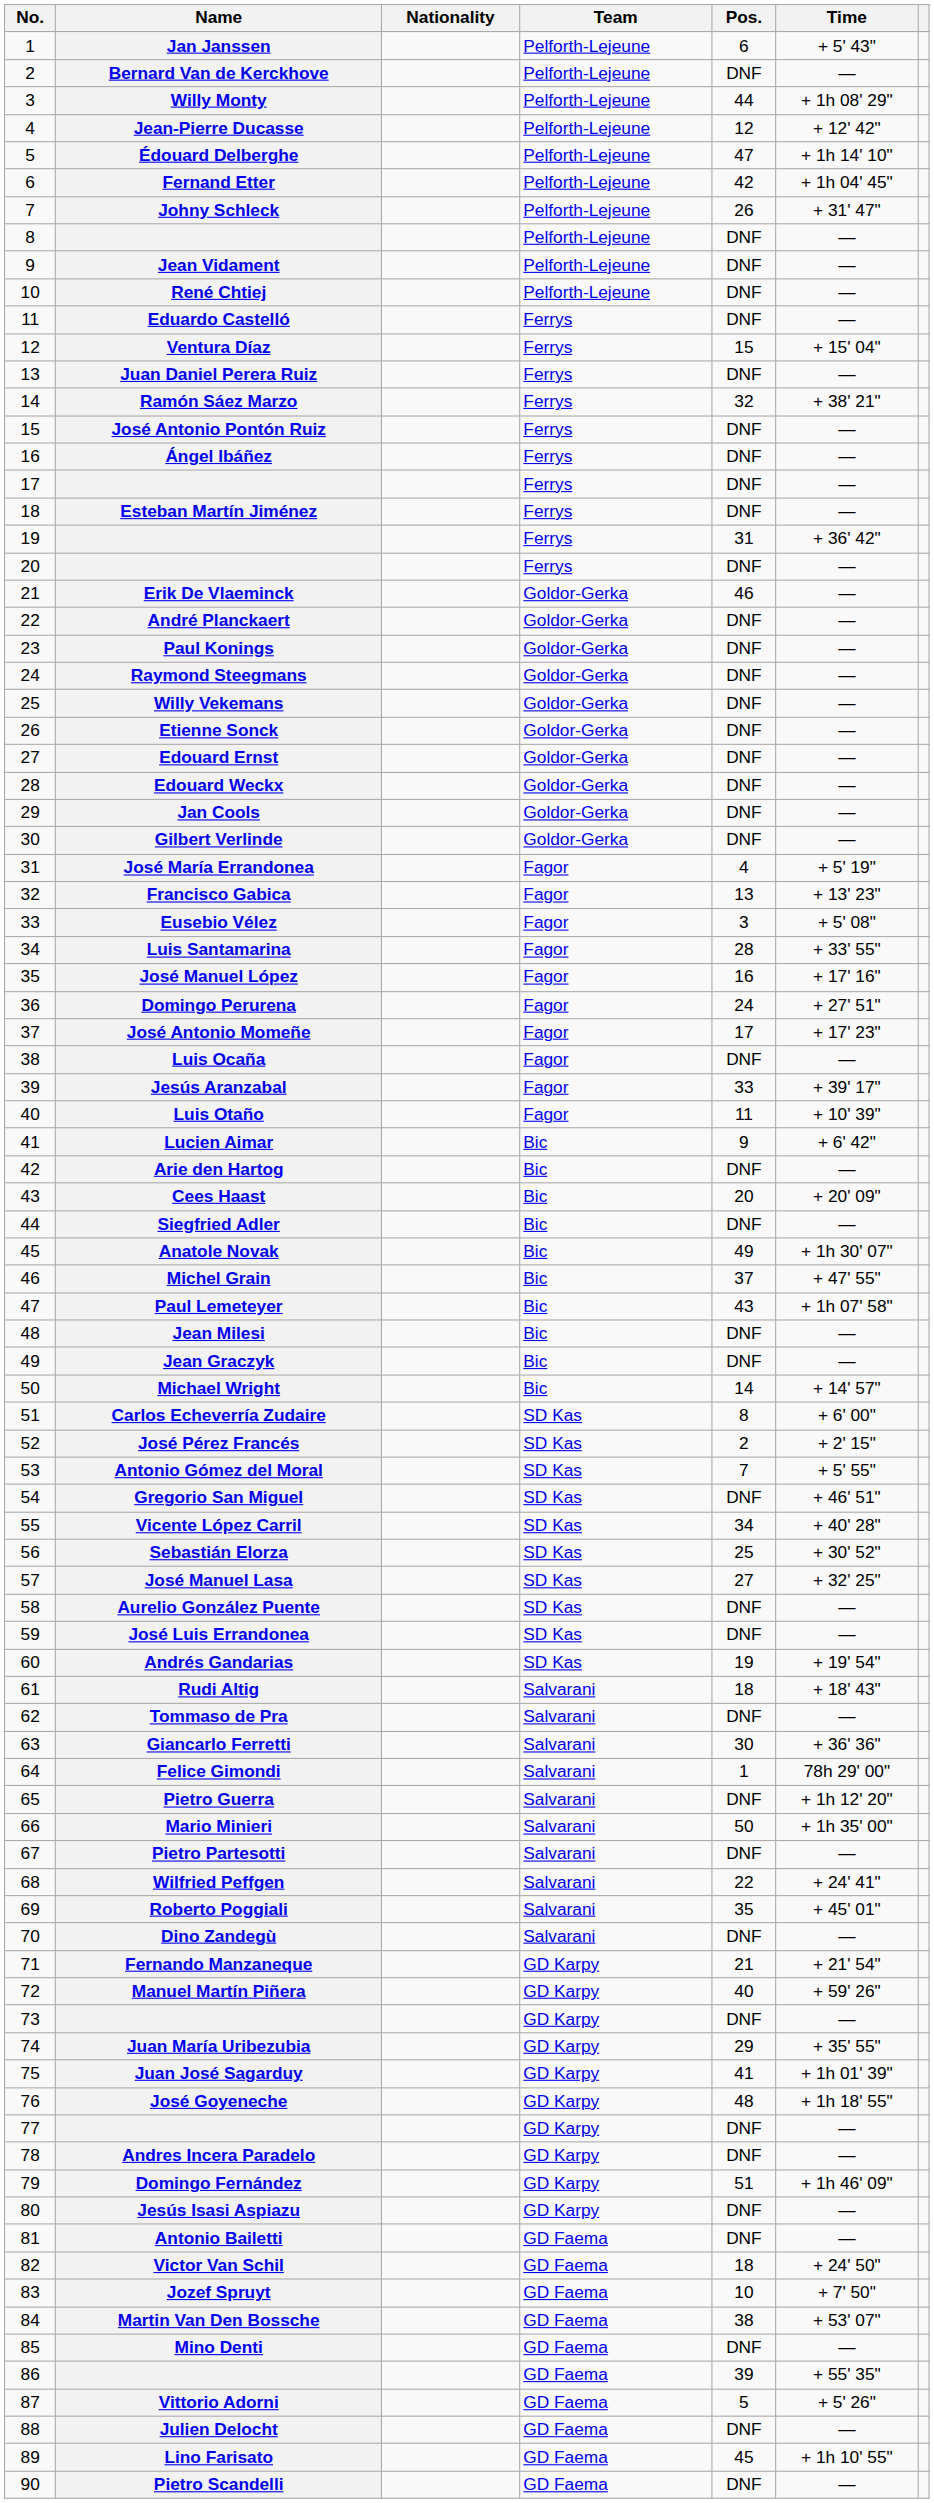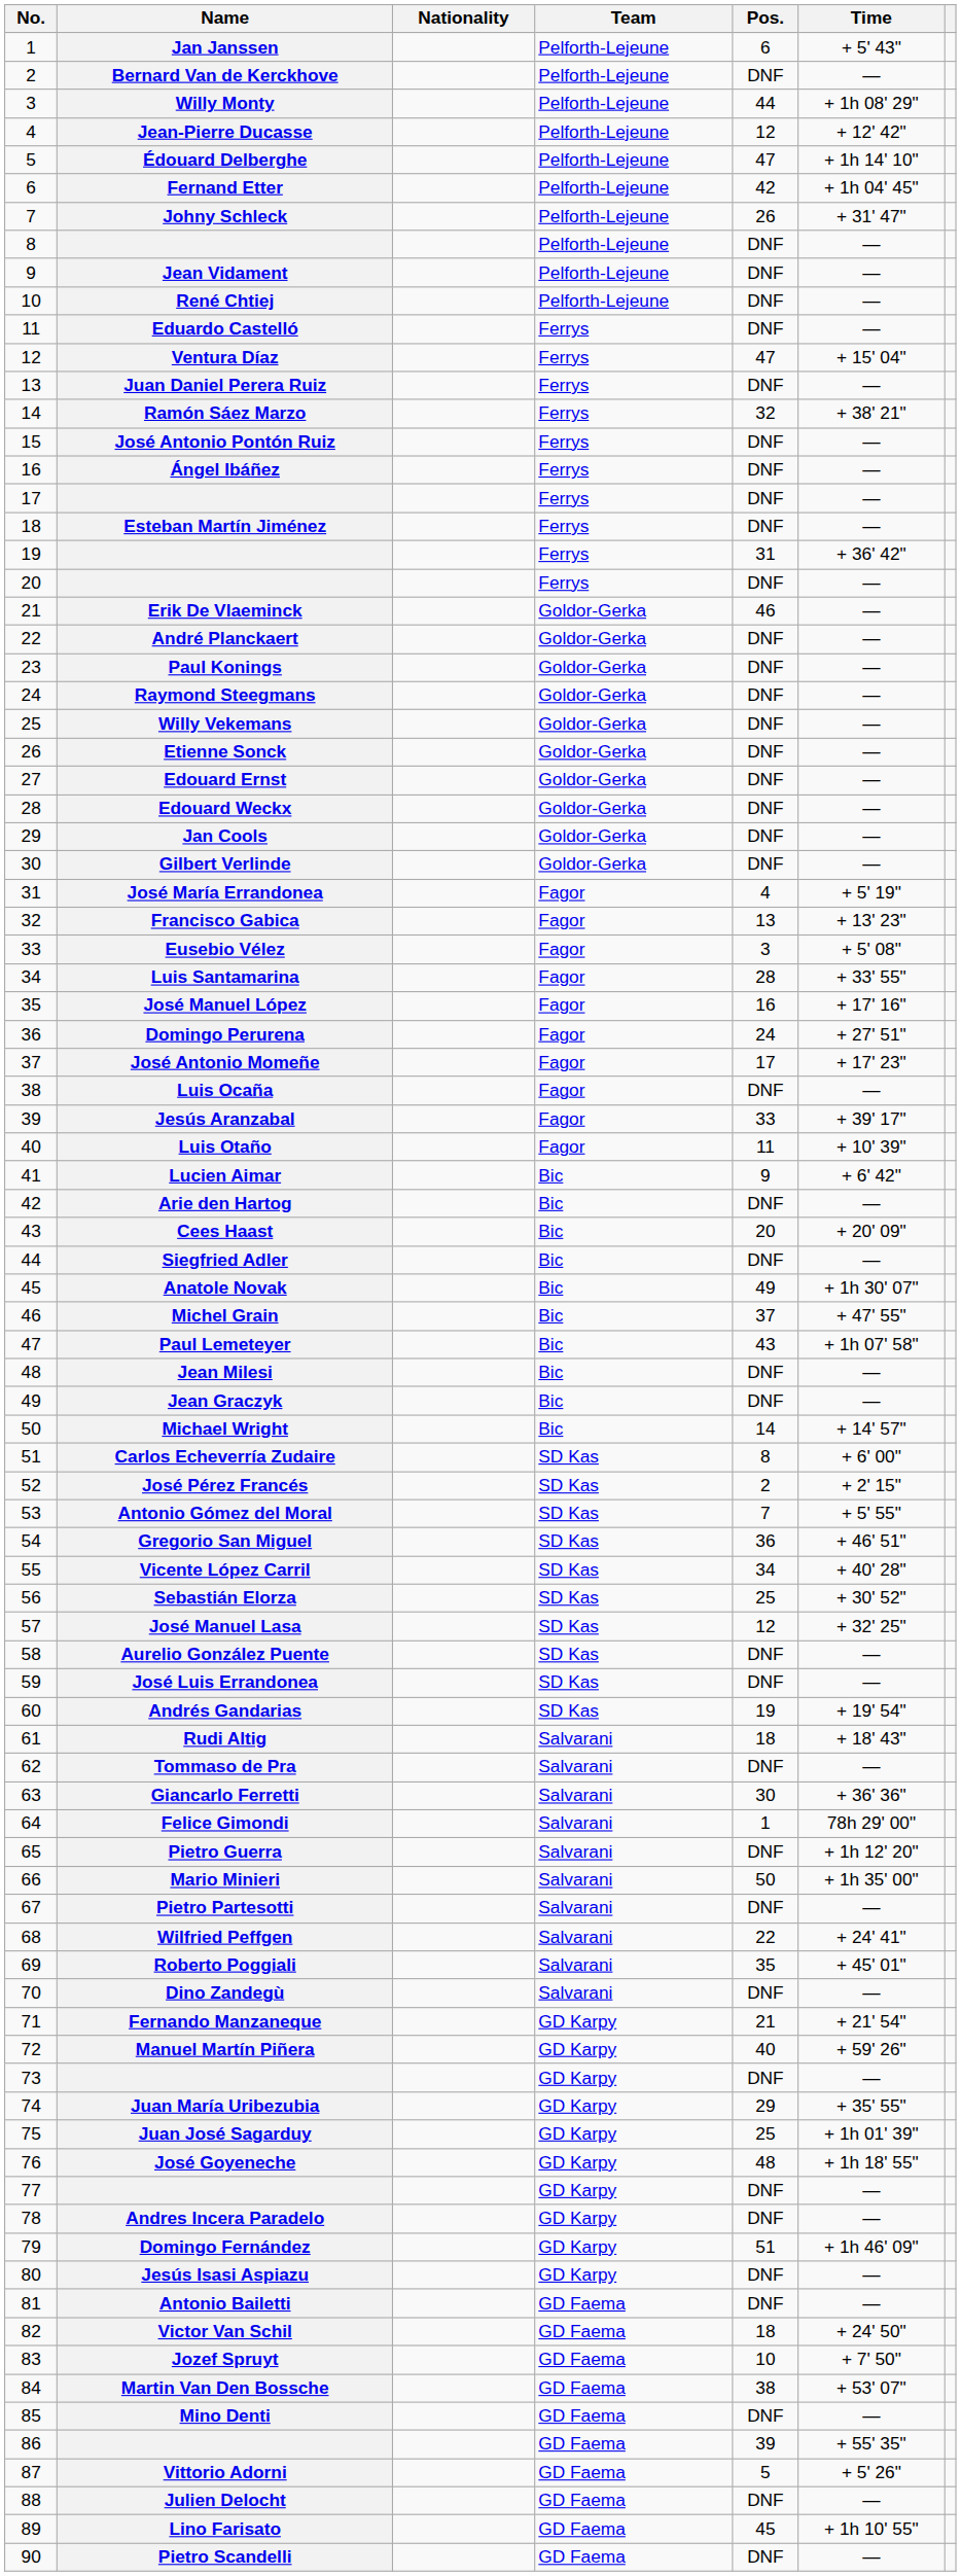Ventura Díaz | Pos.: 15 -> 47
Gregorio San Miguel | Pos.: DNF -> 36
José Manuel Lasa | Pos.: 27 -> 12
Juan José Sagarduy | Pos.: 41 -> 25
